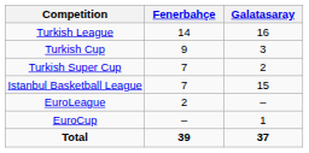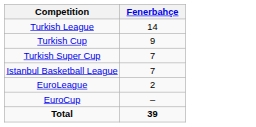- column: Galatasaray | 16 | 3 | 2 | 15 | – | 1 | 37
